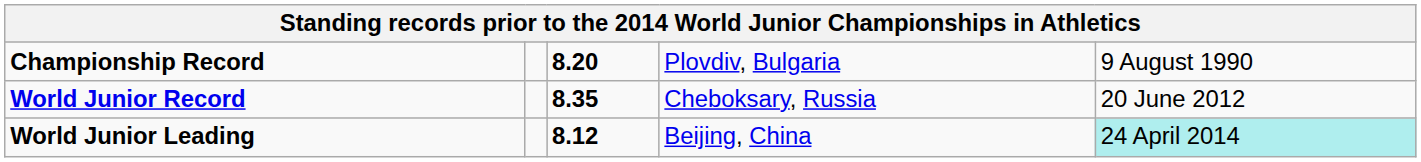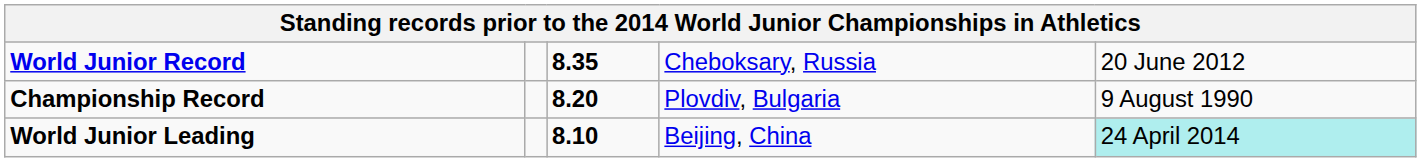rows swapped: World Junior Record <-> Championship Record
World Junior Leading | column 3: 8.12 -> 8.10
